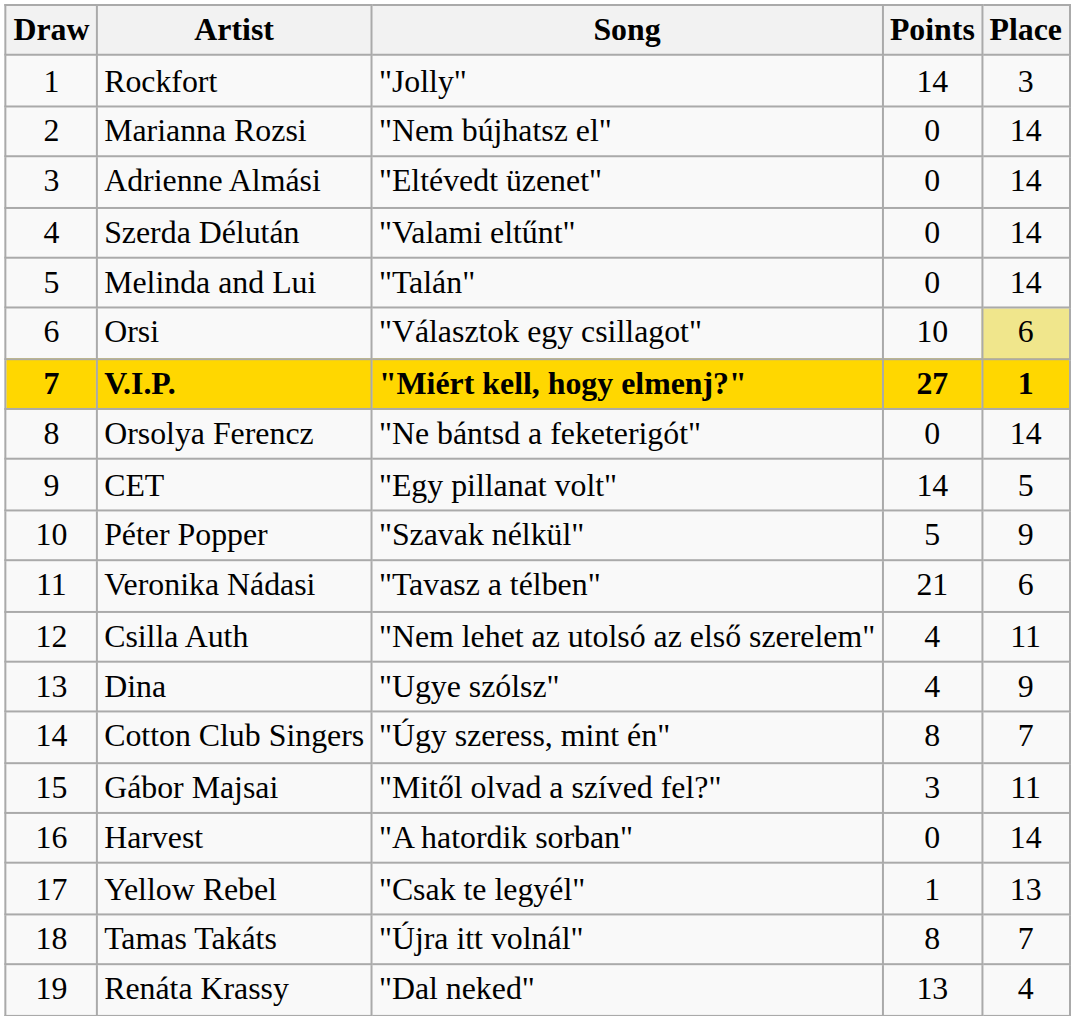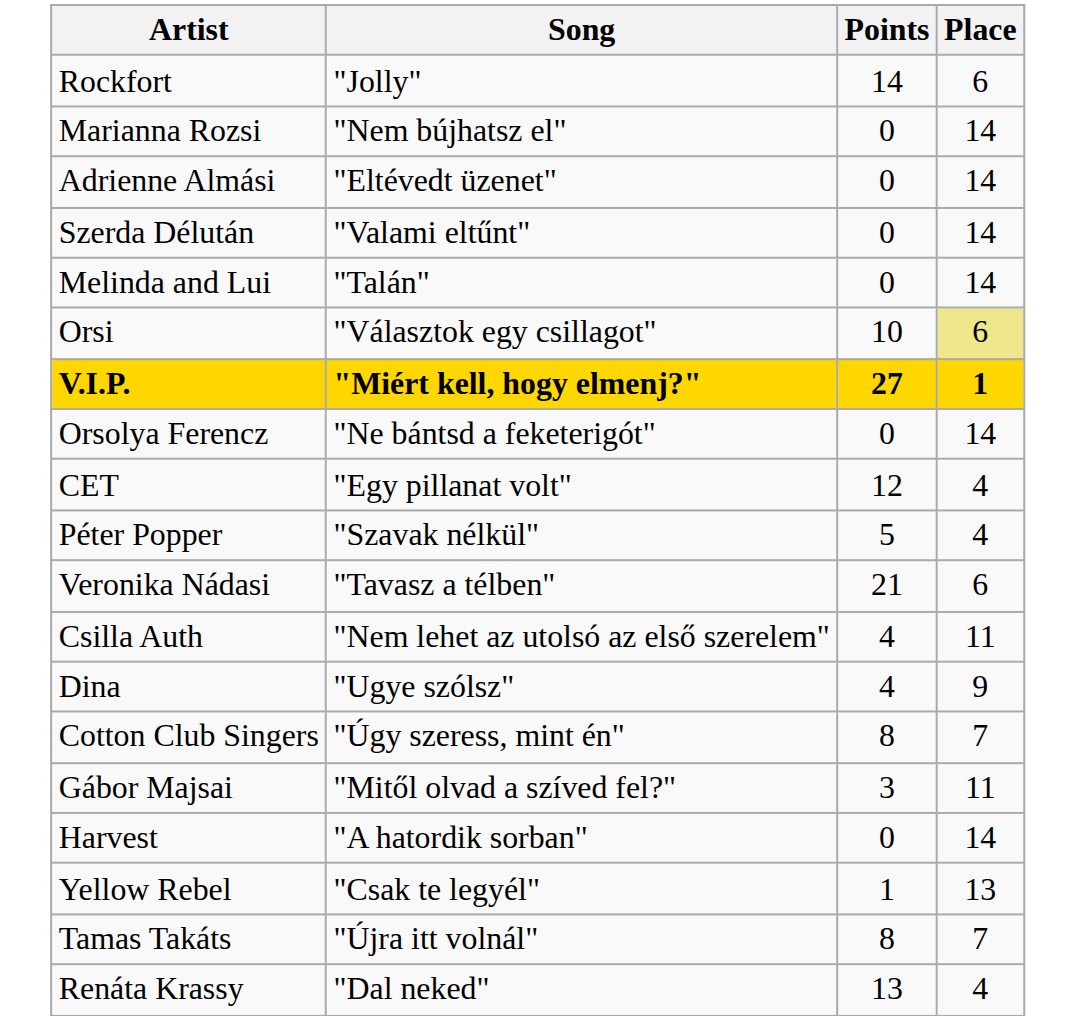- column: Draw | 1 | 2 | 3 | 4 | 5 | 6 | 7 | 8 | 9 | 10 | 11 | 12 | 13 | 14 | 15 | 16 | 17 | 18 | 19
Rockfort | Place: 3 -> 6
CET | Points: 14 -> 12
CET | Place: 5 -> 4
Péter Popper | Place: 9 -> 4
